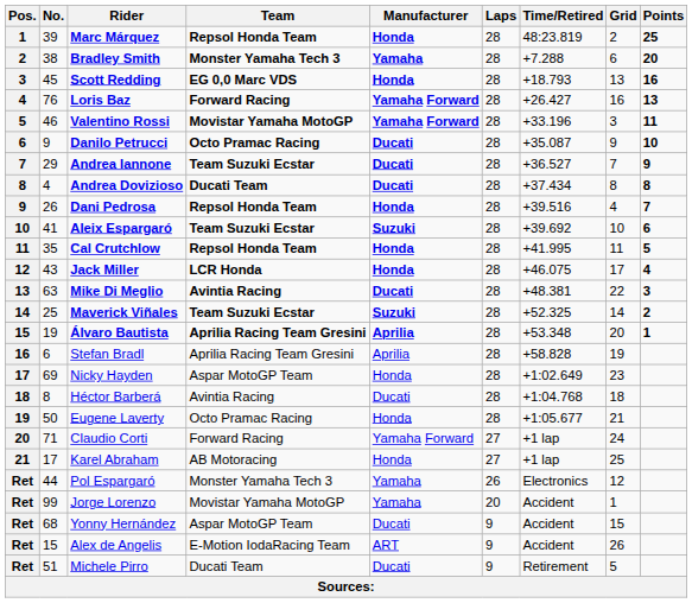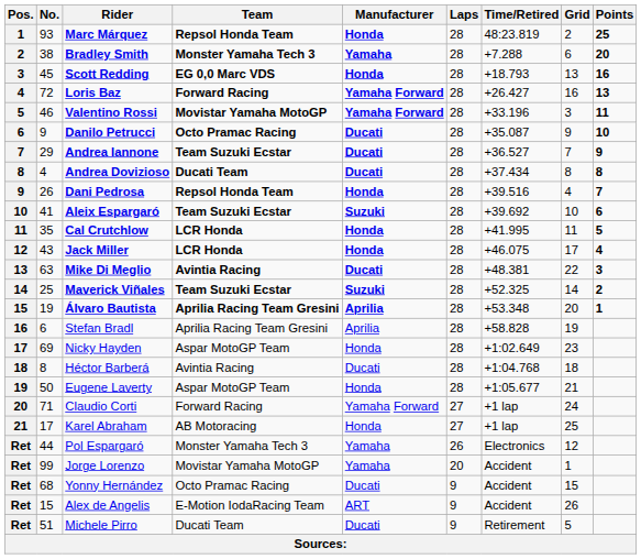Marc Márquez | No.: 39 -> 93
Loris Baz | No.: 76 -> 72
Cal Crutchlow | Team: Repsol Honda Team -> LCR Honda
Eugene Laverty | Team: Octo Pramac Racing -> Aspar MotoGP Team
Yonny Hernández | Team: Aspar MotoGP Team -> Octo Pramac Racing
